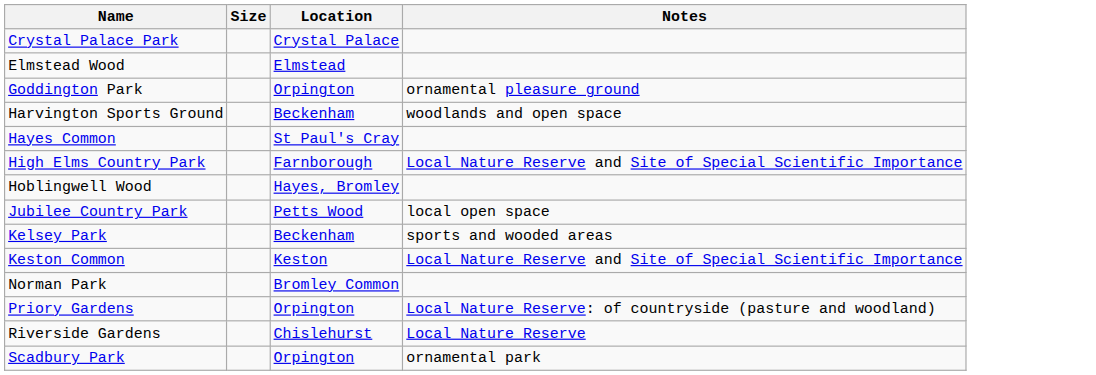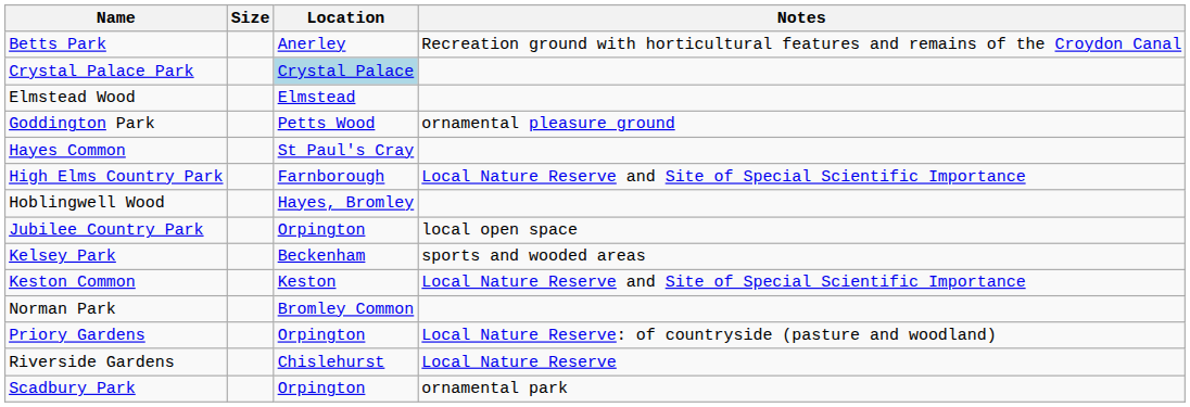+ row: Betts Park | Anerley | Recreation ground with horticultural features and remains of the Croydon Canal
Crystal Palace Park | Location: no background -> lightblue background
Goddington Park | Location: Orpington -> Petts Wood
- row: Harvington Sports Ground | Beckenham | woodlands and open space
Jubilee Country Park | Location: Petts Wood -> Orpington
